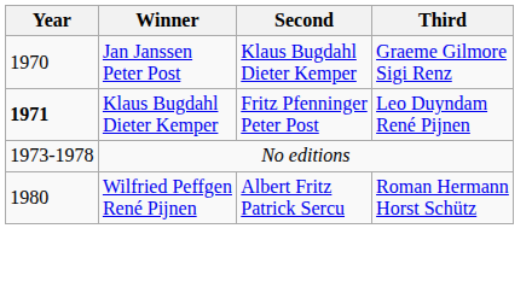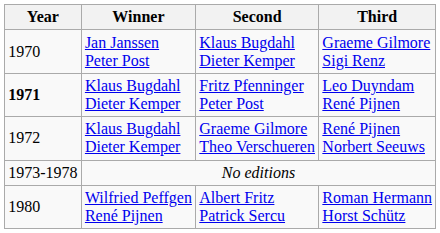+ row: 1972 | Klaus Bugdahl Dieter Kemper | Graeme Gilmore Theo Verschueren | René Pijnen Norbert Seeuws
